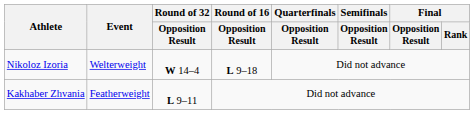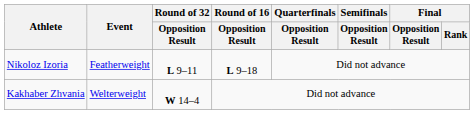Nikoloz Izoria | Event: Welterweight -> Featherweight
Nikoloz Izoria | Round of 32 / Opposition Result: W 14–4 -> L 9–11
Kakhaber Zhvania | Event: Featherweight -> Welterweight
Kakhaber Zhvania | Round of 32 / Opposition Result: L 9–11 -> W 14–4
